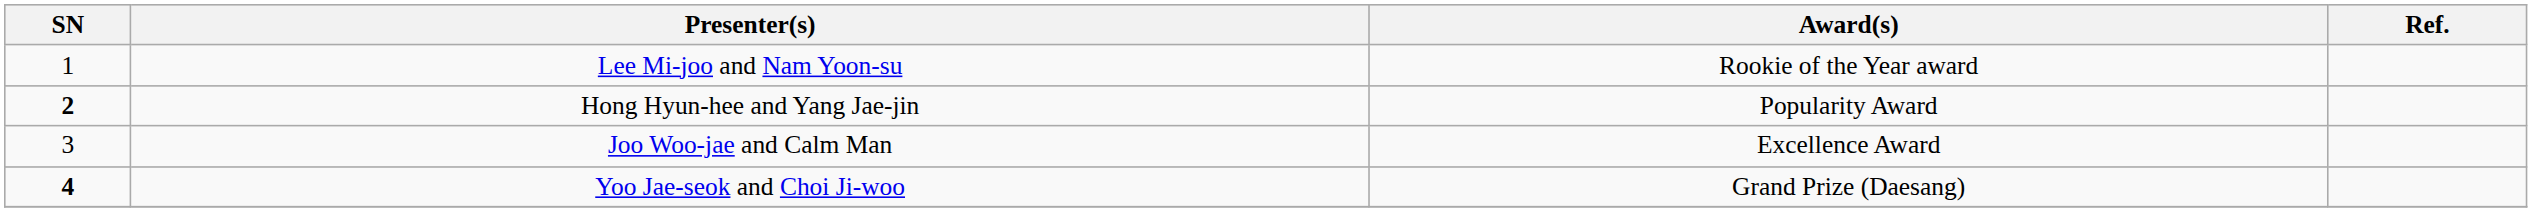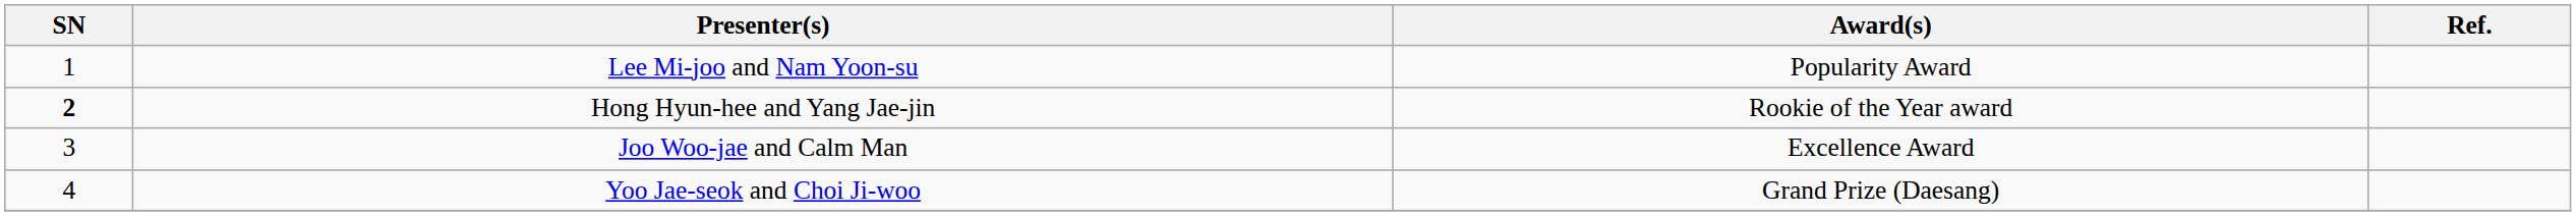Lee Mi-joo and Nam Yoon-su | Award(s): Rookie of the Year award -> Popularity Award
Hong Hyun-hee and Yang Jae-jin | Award(s): Popularity Award -> Rookie of the Year award
Yoo Jae-seok and Choi Ji-woo | SN: bold -> normal
